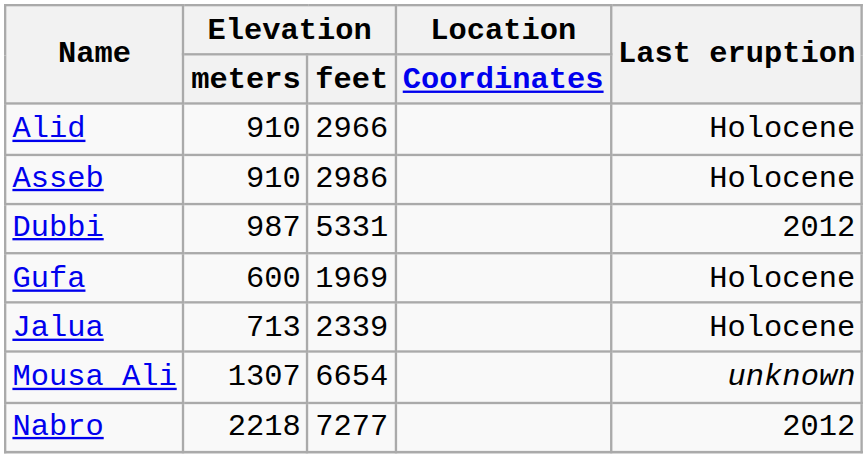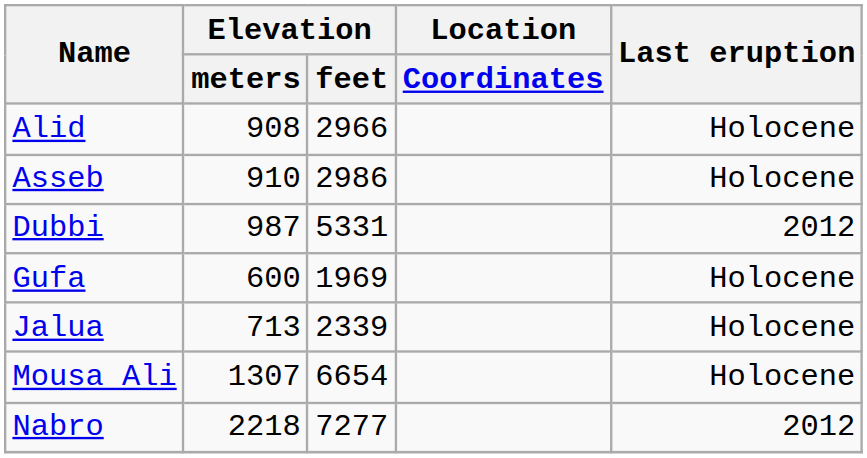Alid | Elevation / meters: 910 -> 908
Mousa Ali | Last eruption: unknown -> Holocene
